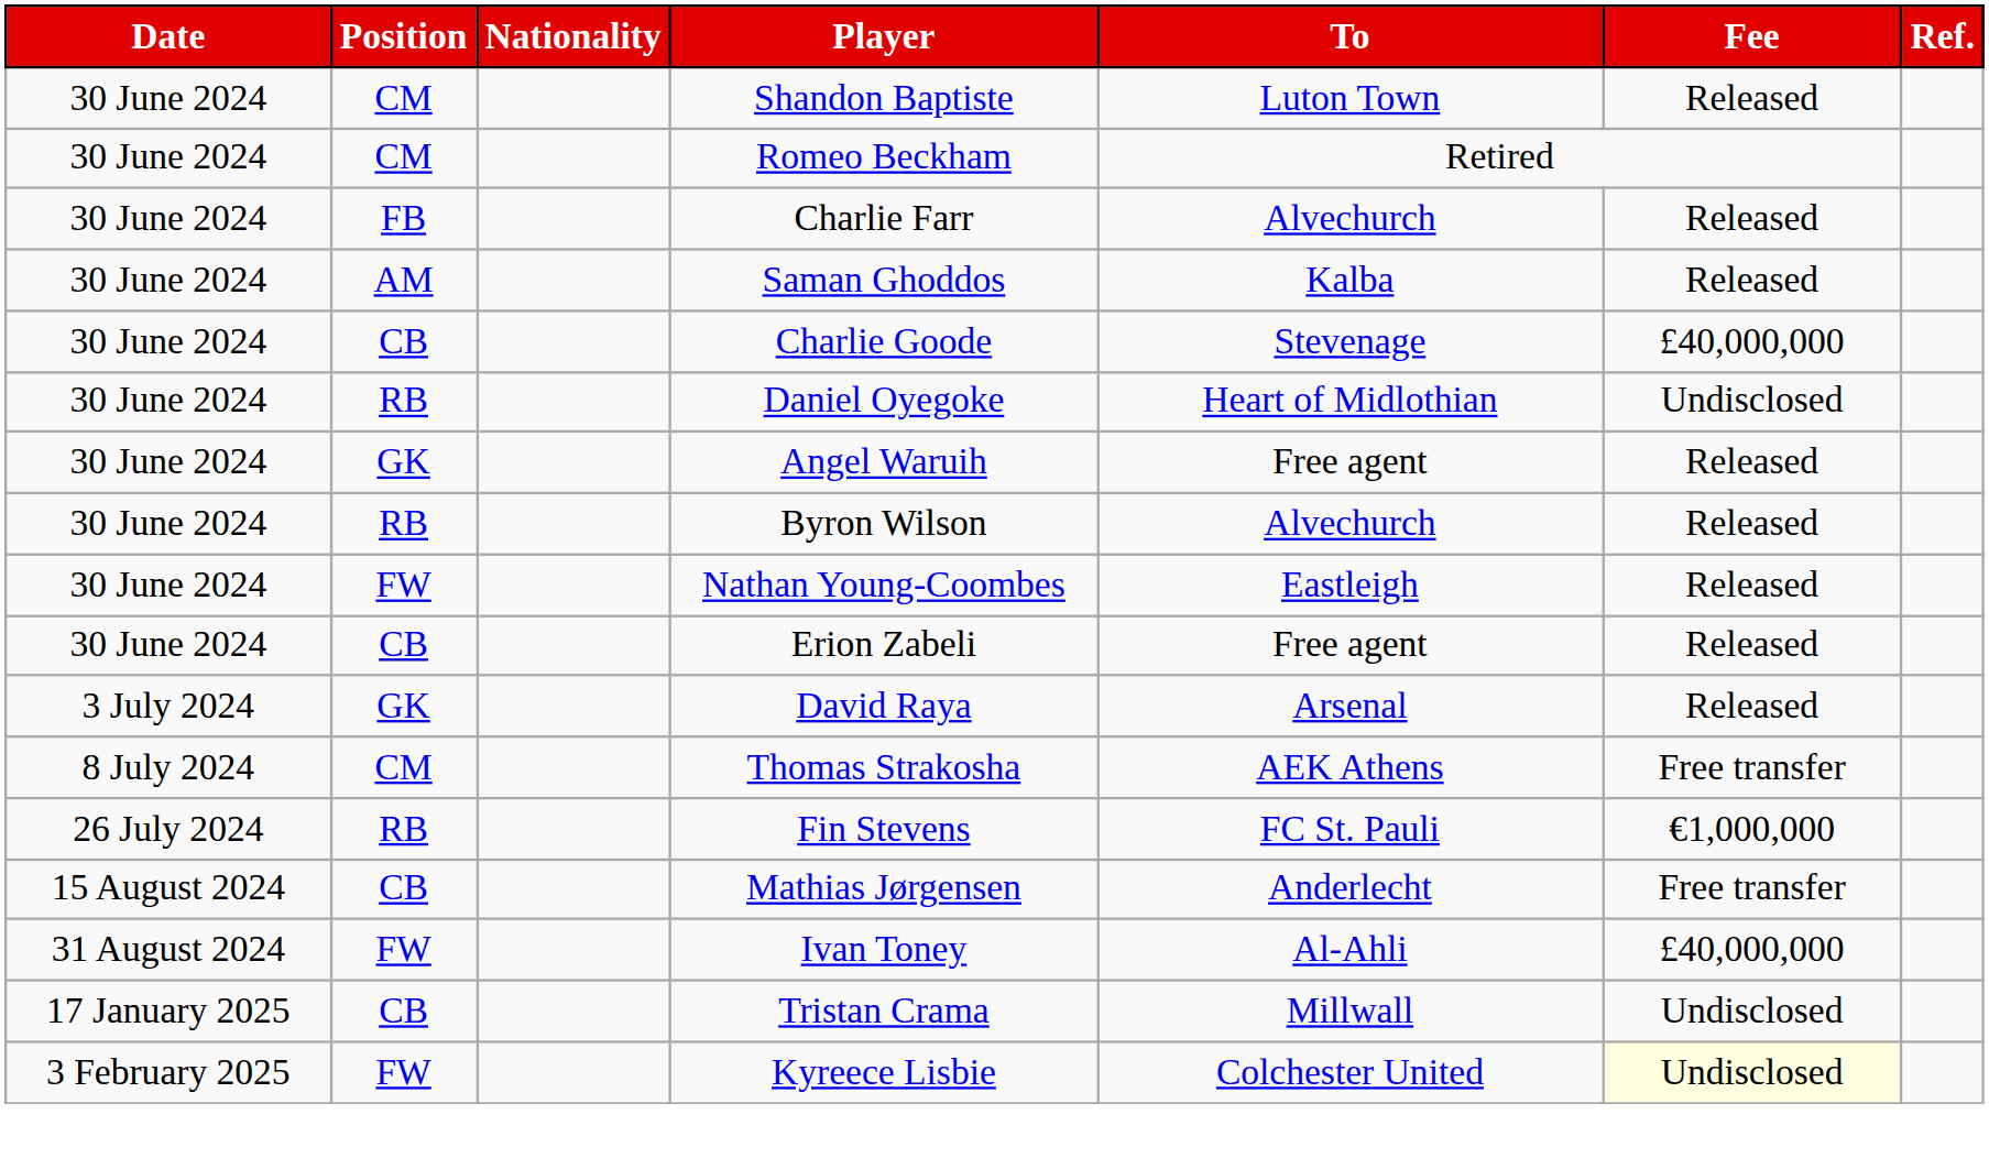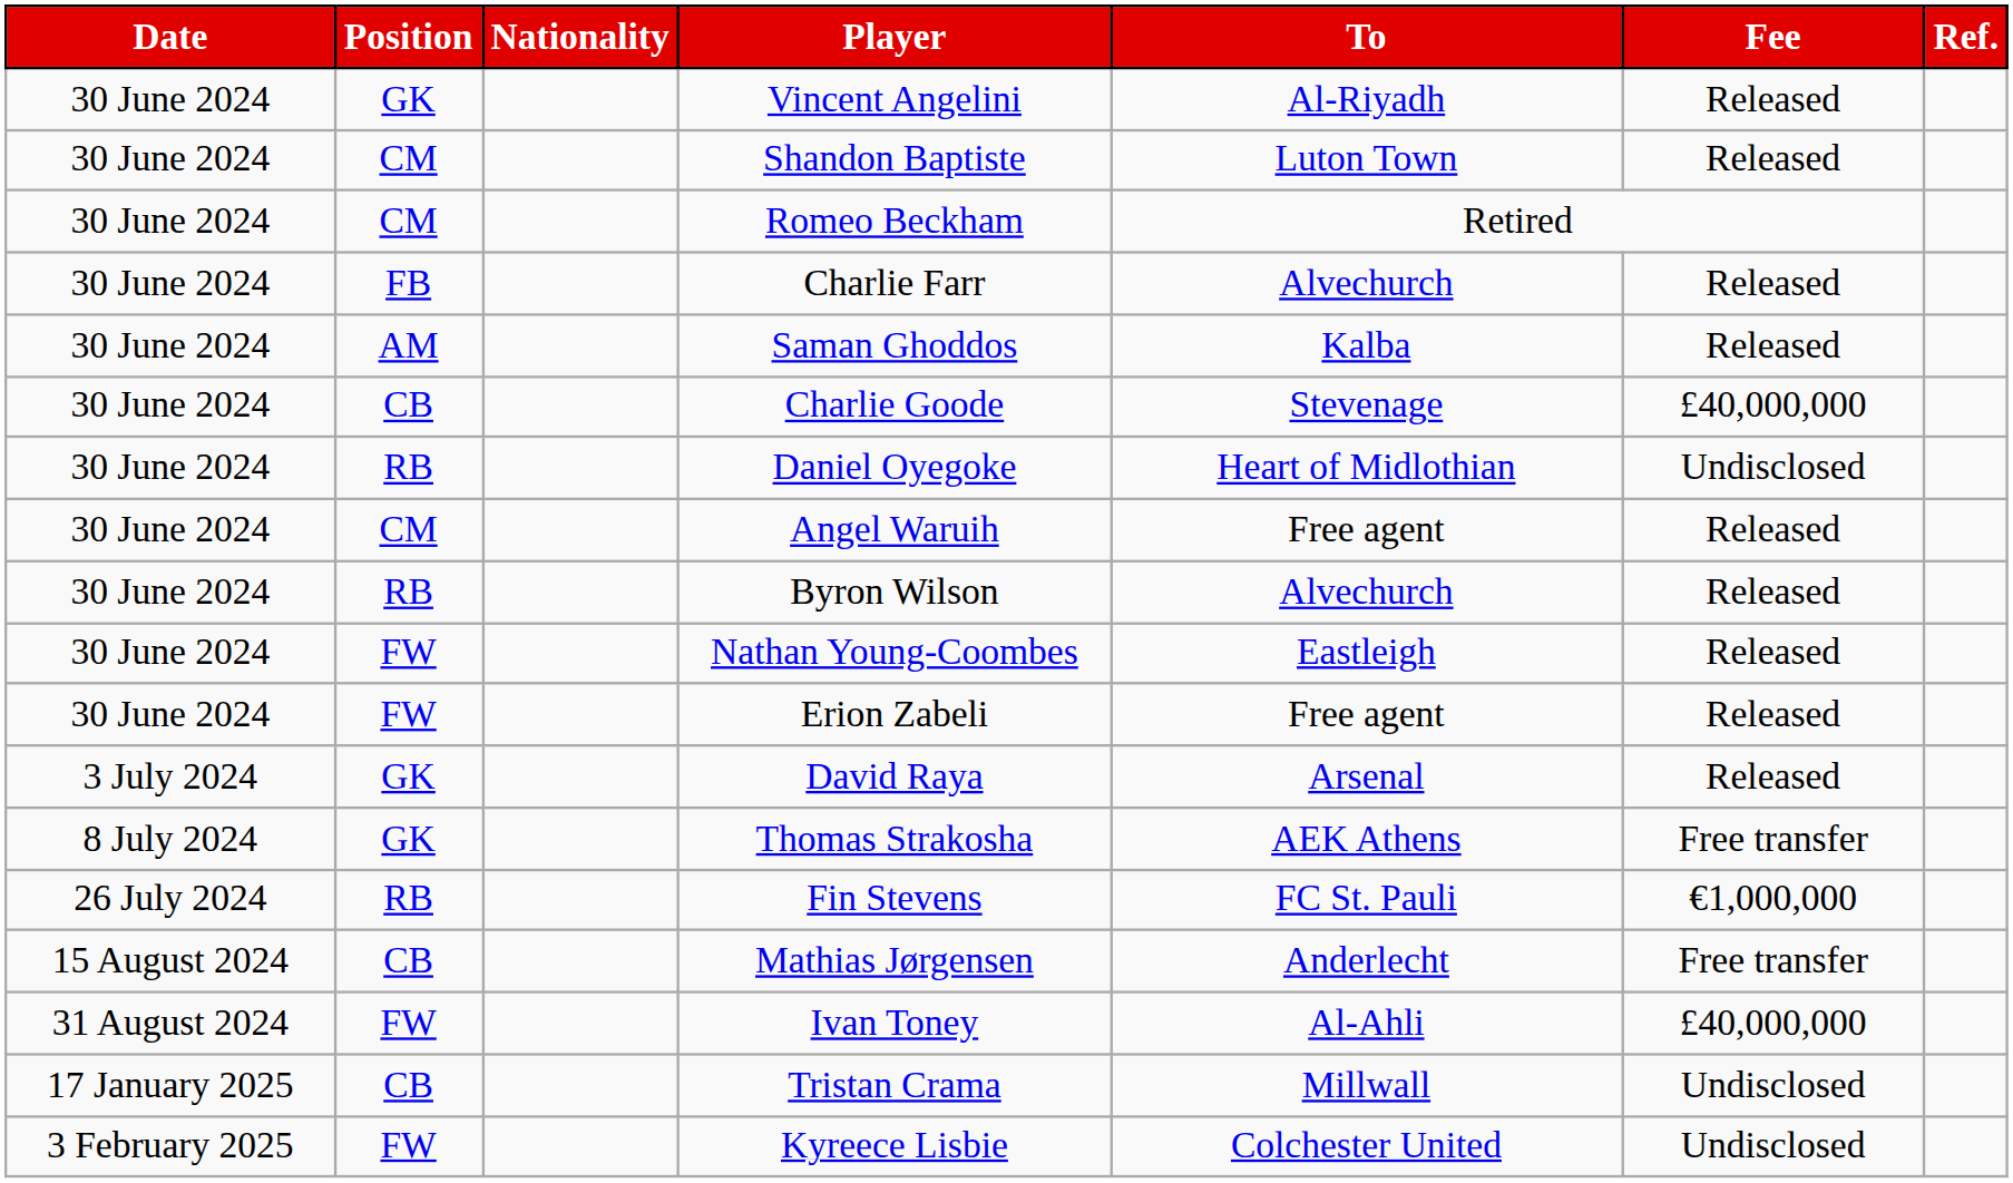+ row: 30 June 2024 | GK | Vincent Angelini | Al-Riyadh | Released
Angel Waruih | Position: GK -> CM
Erion Zabeli | Position: CB -> FW
Thomas Strakosha | Position: CM -> GK
Kyreece Lisbie | Fee: lightyellow background -> no background
